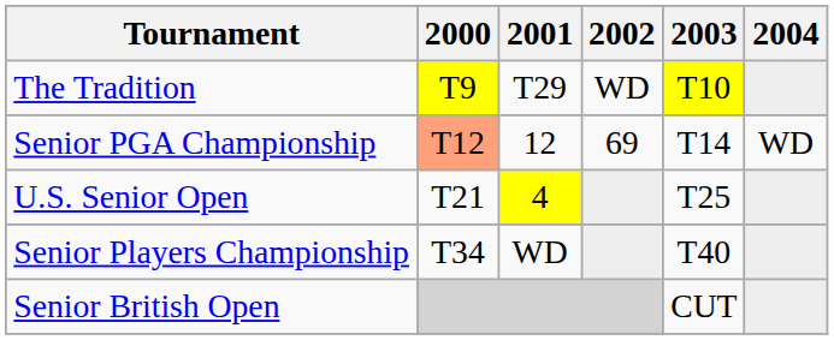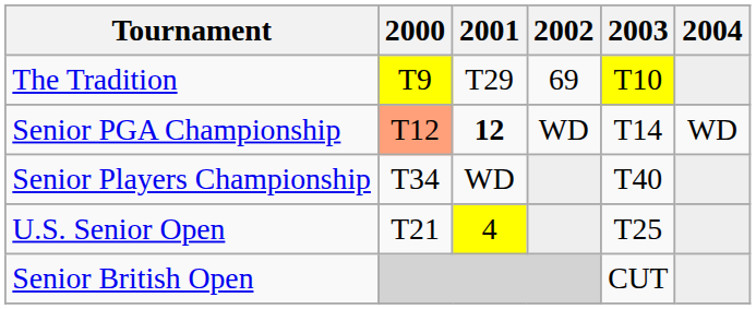The Tradition | 2002: WD -> 69
Senior PGA Championship | 2001: normal -> bold
Senior PGA Championship | 2002: 69 -> WD
rows swapped: Senior Players Championship <-> U.S. Senior Open
